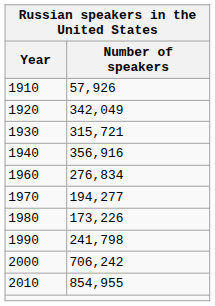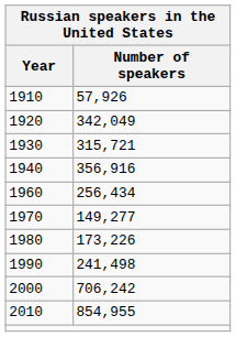1960 | Number of speakers: 276,834 -> 256,434
1970 | Number of speakers: 194,277 -> 149,277
1990 | Number of speakers: 241,798 -> 241,498
